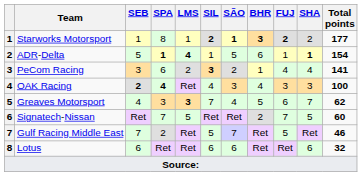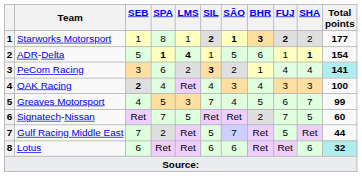PeCom Racing | Total points: no background -> paleturquoise background
OAK Racing | SPA: bold -> normal
Greaves Motorsport | SPA: 3 -> 5
Greaves Motorsport | LMS: bold -> normal
Greaves Motorsport | Total points: 62 -> 99
Gulf Racing Middle East | Total points: 46 -> 44
Lotus | Total points: no background -> paleturquoise background
